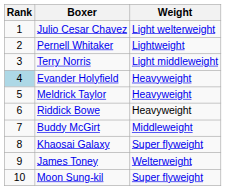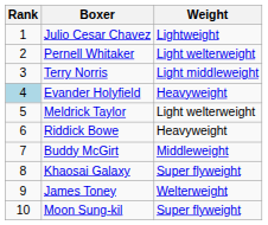Julio Cesar Chavez | Weight: Light welterweight -> Lightweight
Pernell Whitaker | Weight: Lightweight -> Light welterweight
Meldrick Taylor | Weight: Heavyweight -> Light welterweight
